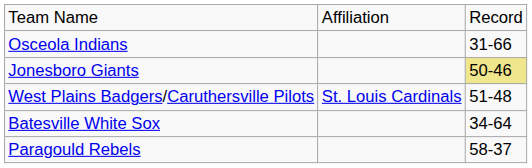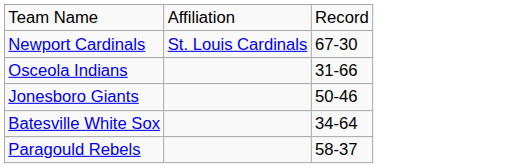+ row: Newport Cardinals | St. Louis Cardinals | 67-30
Jonesboro Giants | column 3: khaki background -> no background
- row: West Plains Badgers/Caruthersville Pilots | St. Louis Cardinals | 51-48
